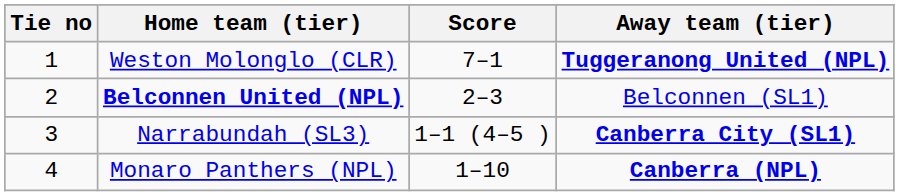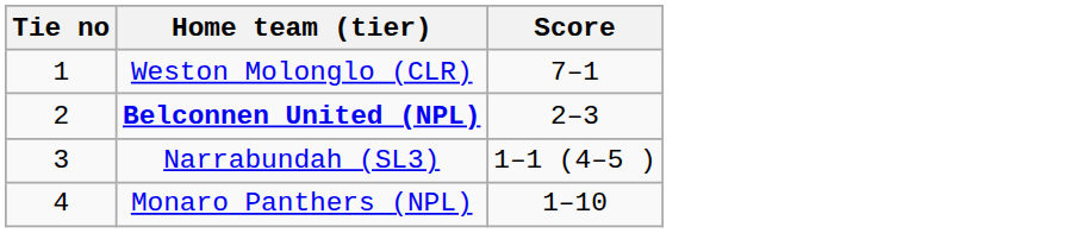- column: Away team (tier) | Tuggeranong United (NPL) | Belconnen (SL1) | Canberra City (SL1) | Canberra (NPL)
